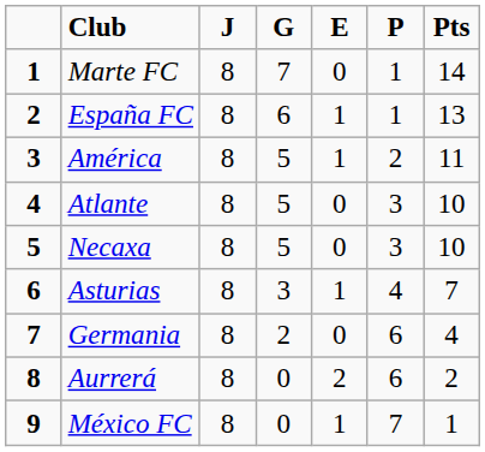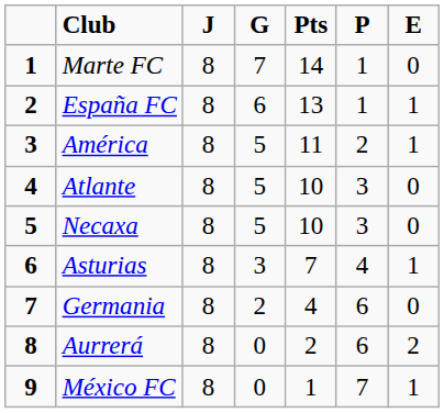columns swapped: E <-> Pts
